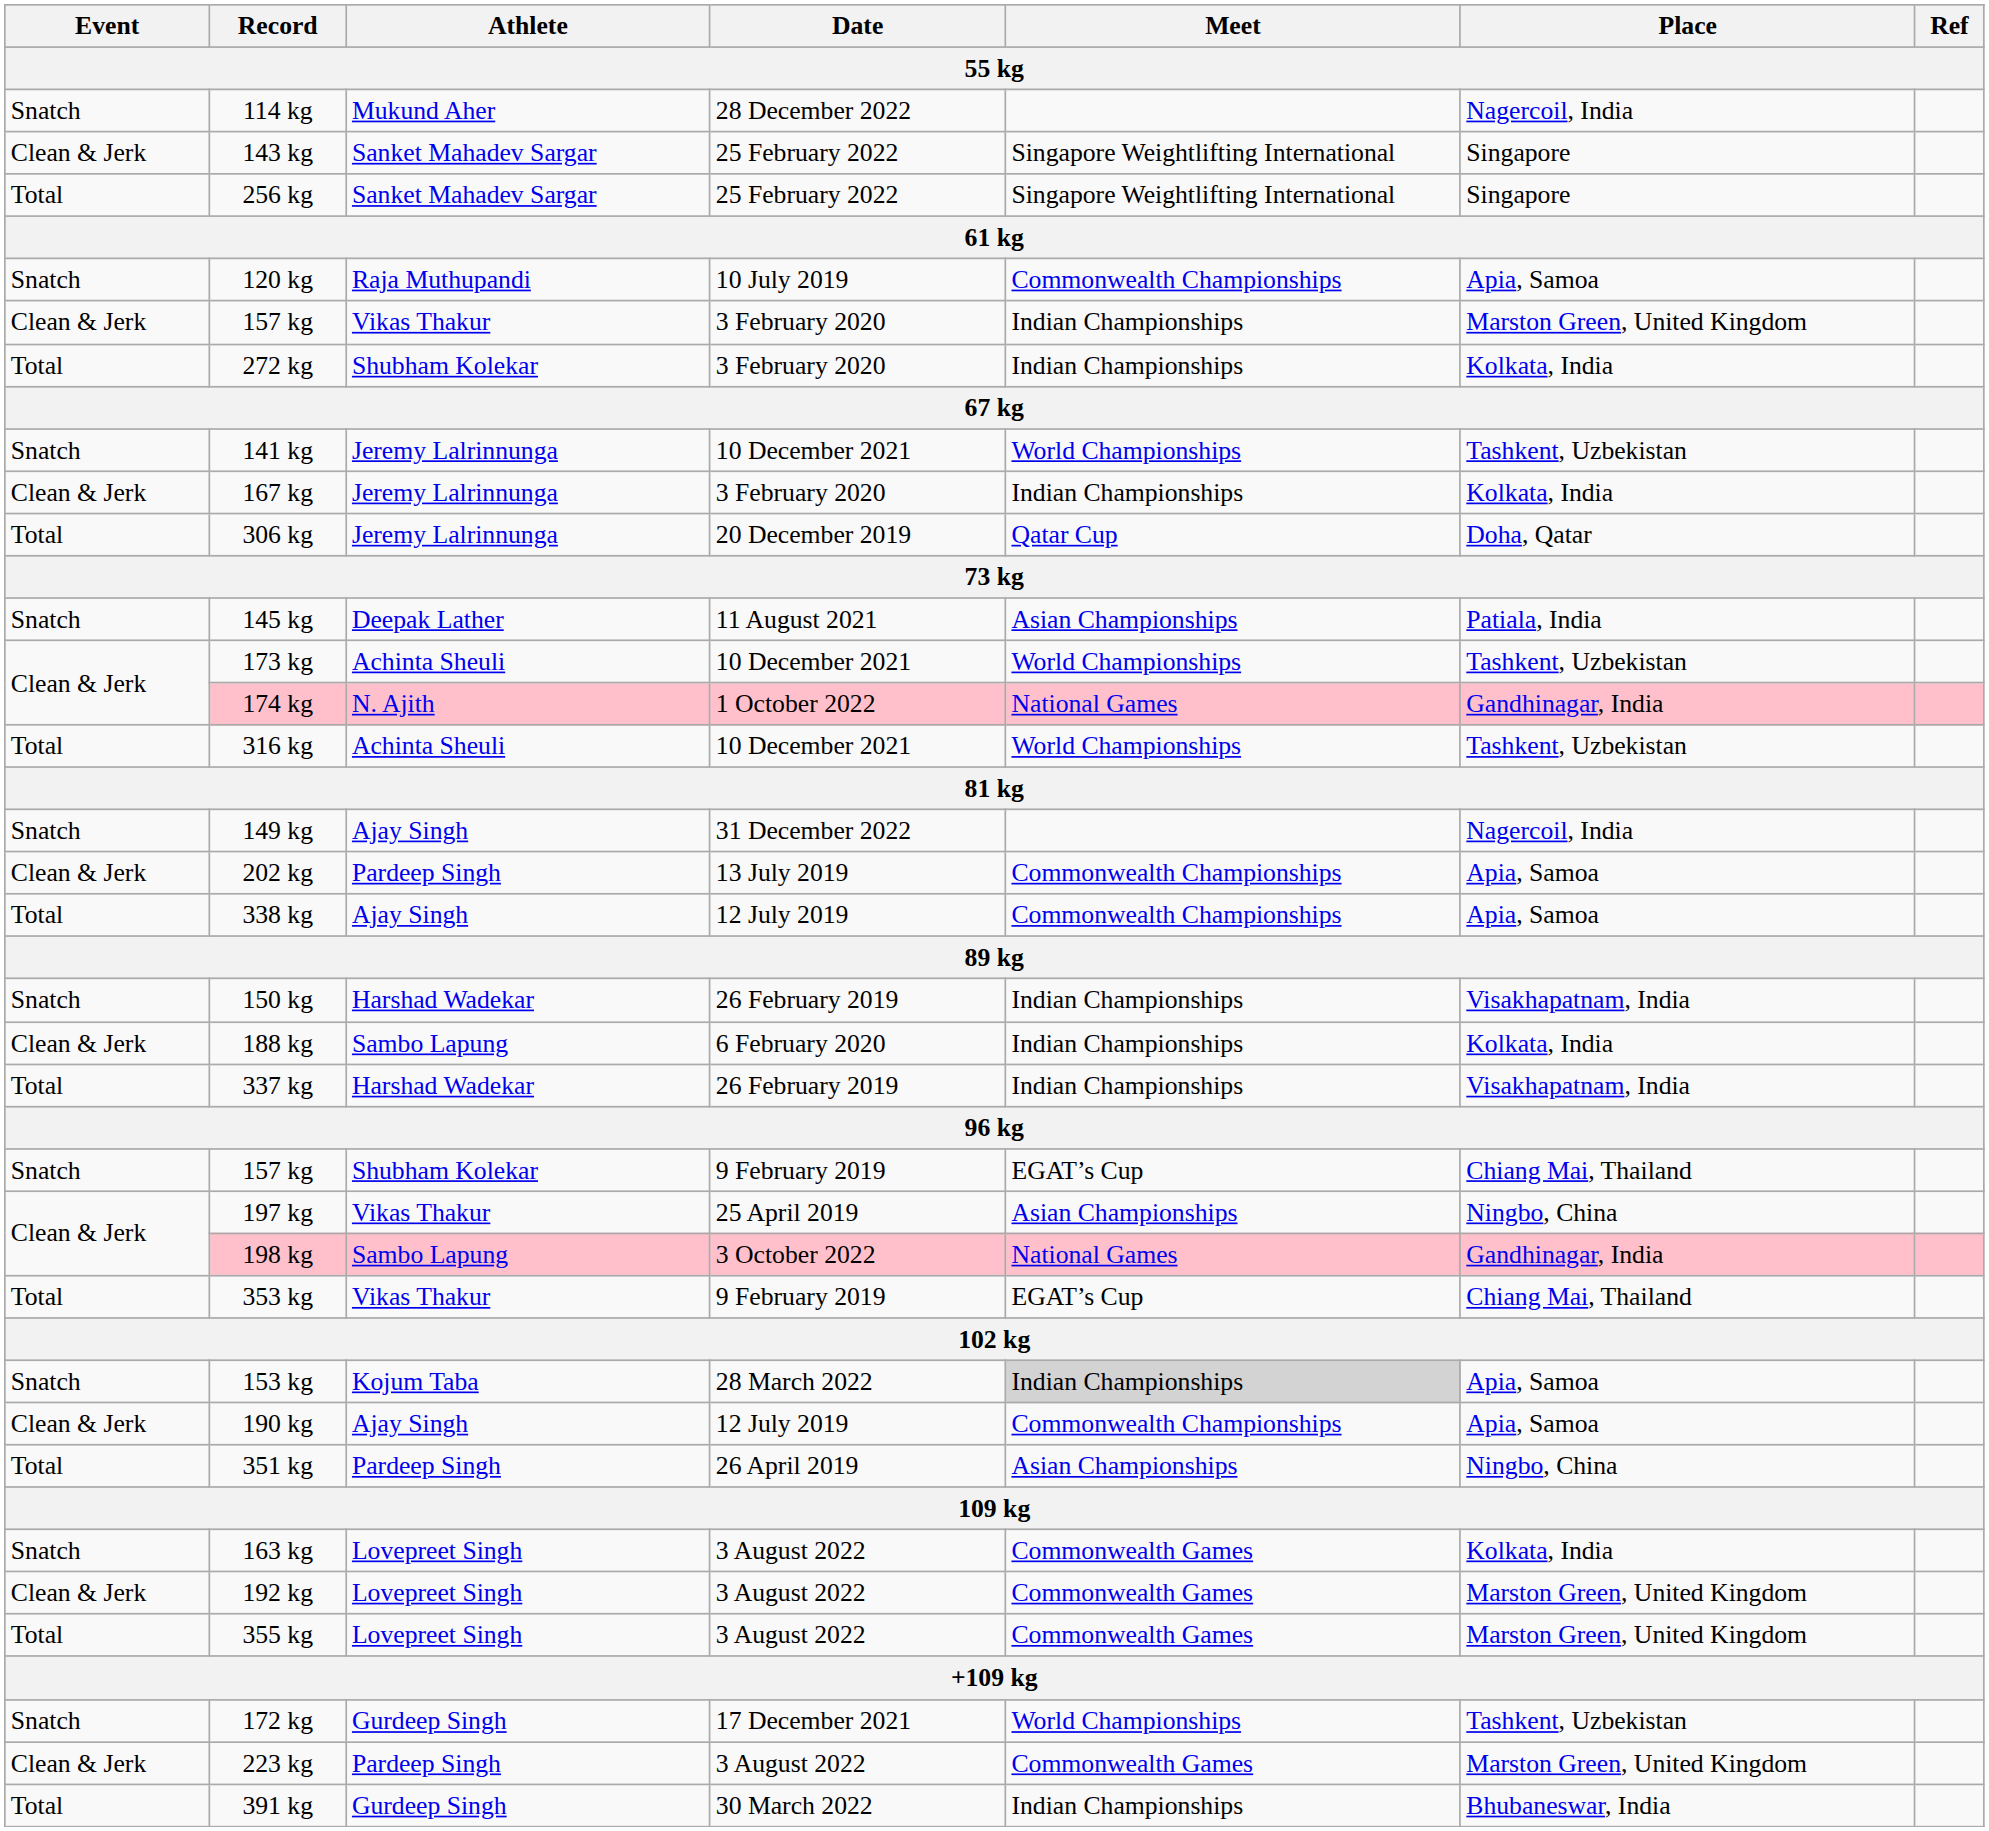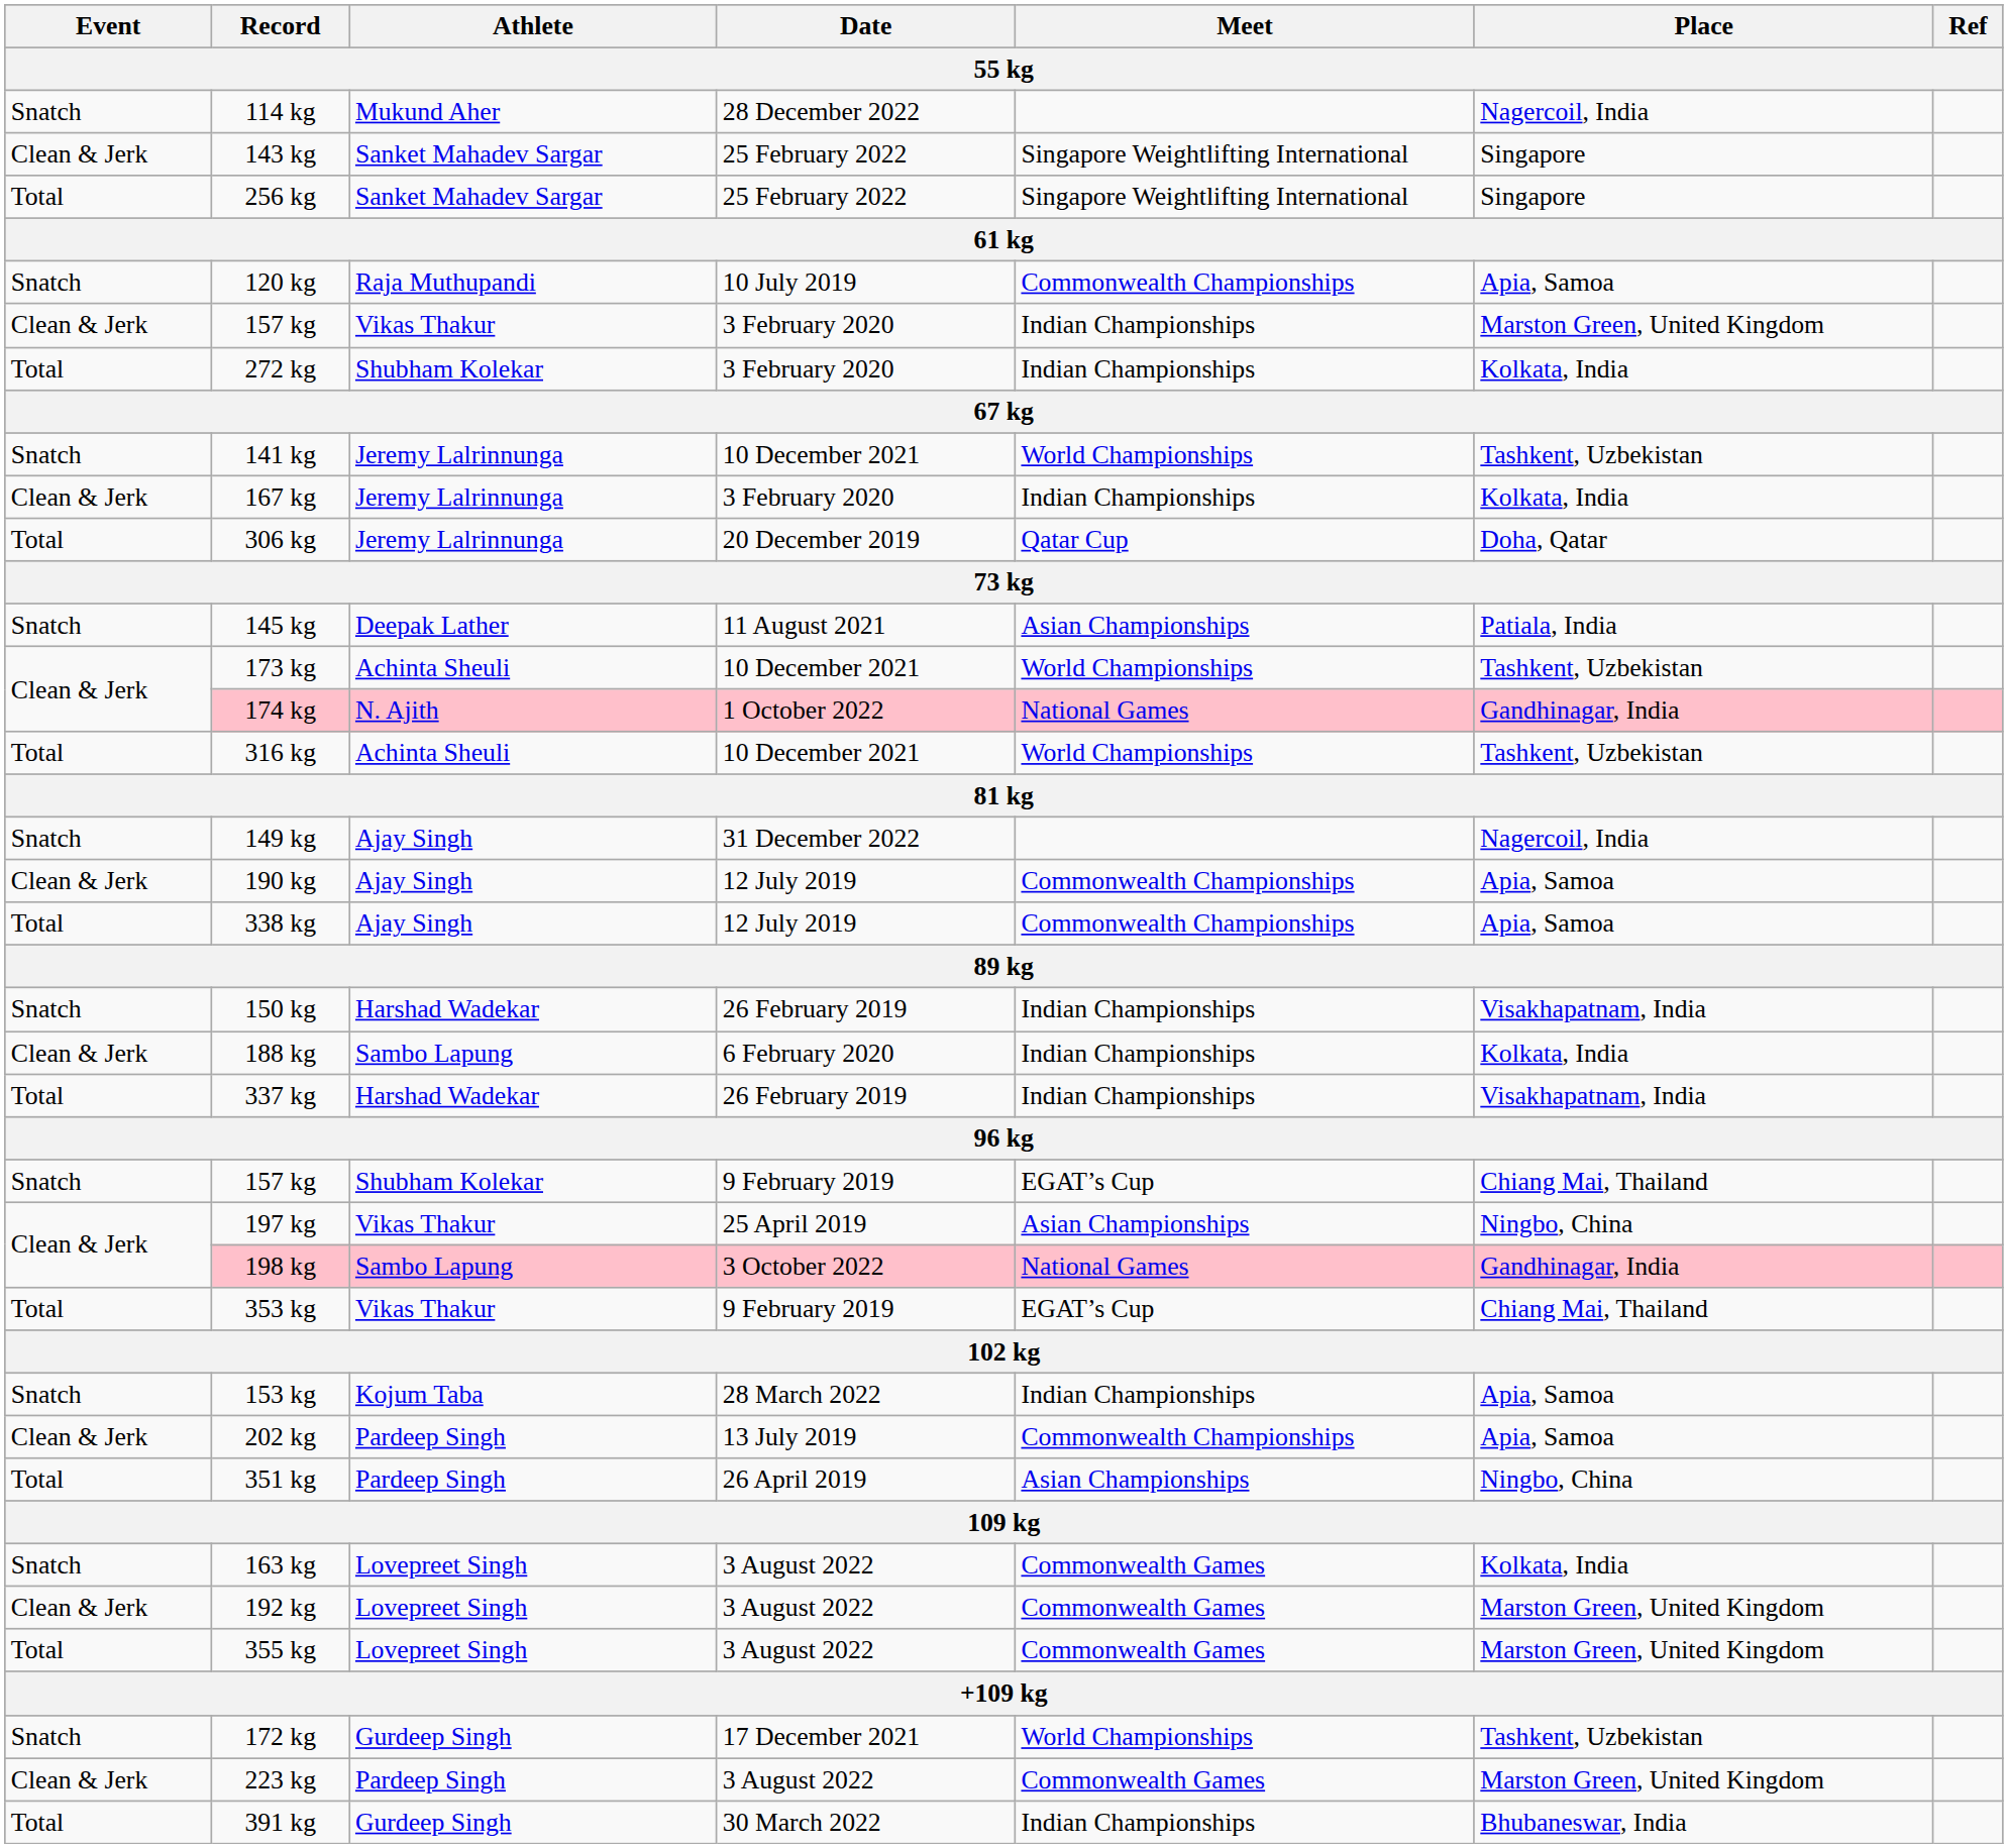rows swapped: 190 kg <-> 202 kg
153 kg | Meet: lightgrey background -> no background
